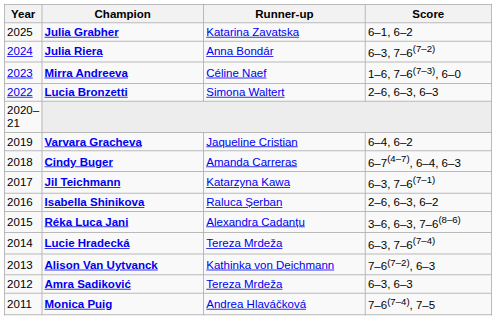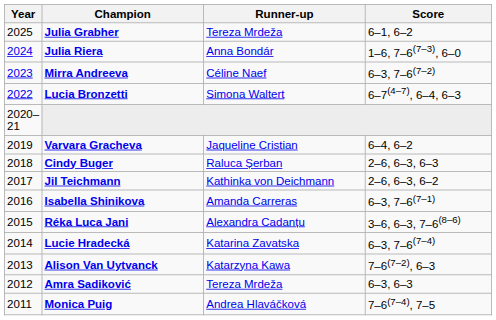Julia Grabher | Runner-up: Katarina Zavatska -> Tereza Mrdeža
Julia Riera | Score: 6–3, 7–6(7–2) -> 1–6, 7–6(7–3), 6–0
Mirra Andreeva | Score: 1–6, 7–6(7–3), 6–0 -> 6–3, 7–6(7–2)
Lucia Bronzetti | Score: 2–6, 6–3, 6–3 -> 6–7(4–7), 6–4, 6–3
Cindy Buger | Runner-up: Amanda Carreras -> Raluca Șerban
Cindy Buger | Score: 6–7(4–7), 6–4, 6–3 -> 2–6, 6–3, 6–3
Jil Teichmann | Runner-up: Katarzyna Kawa -> Kathinka von Deichmann
Jil Teichmann | Score: 6–3, 7–6(7–1) -> 2–6, 6–3, 6–2
Isabella Shinikova | Runner-up: Raluca Șerban -> Amanda Carreras
Isabella Shinikova | Score: 2–6, 6–3, 6–2 -> 6–3, 7–6(7–1)
Lucie Hradecká | Runner-up: Tereza Mrdeža -> Katarina Zavatska
Alison Van Uytvanck | Runner-up: Kathinka von Deichmann -> Katarzyna Kawa
